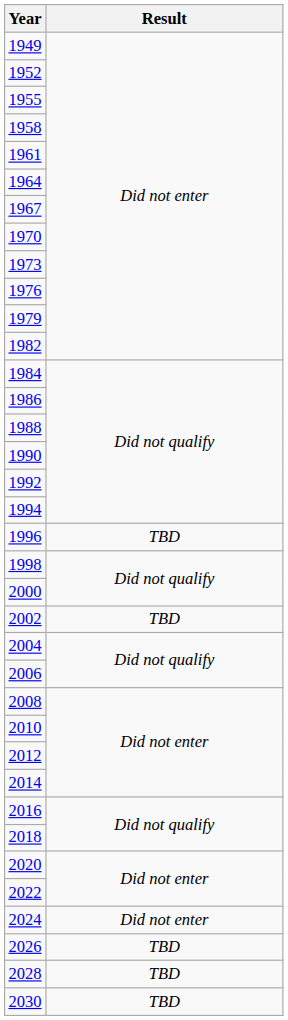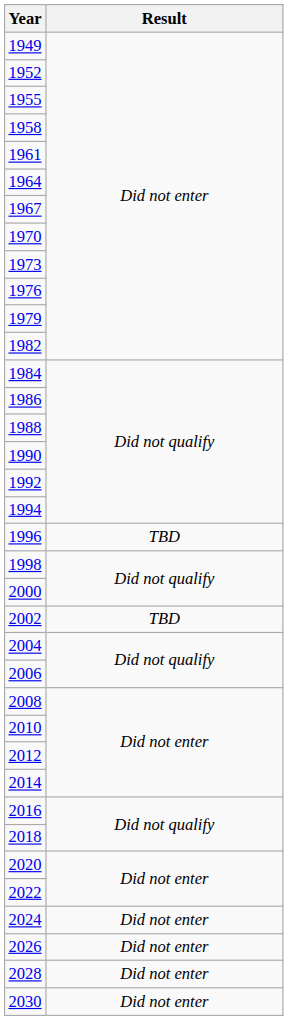2026 | Result: TBD -> Did not enter
2028 | Result: TBD -> Did not enter
2030 | Result: TBD -> Did not enter
